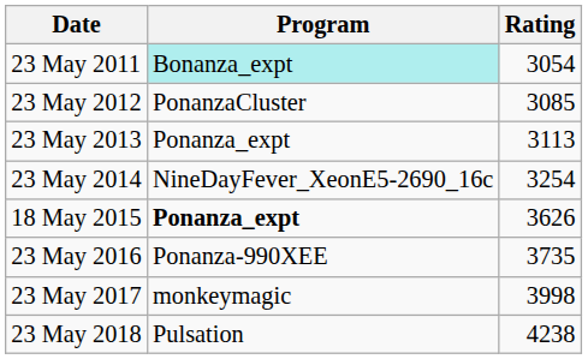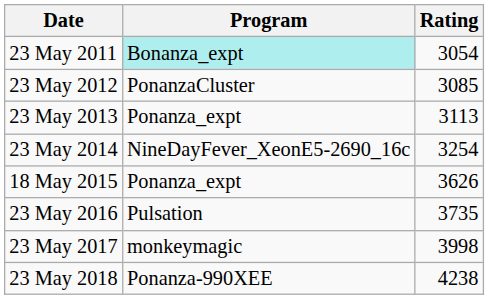18 May 2015 | Program: bold -> normal
23 May 2016 | Program: Ponanza-990XEE -> Pulsation
23 May 2018 | Program: Pulsation -> Ponanza-990XEE
